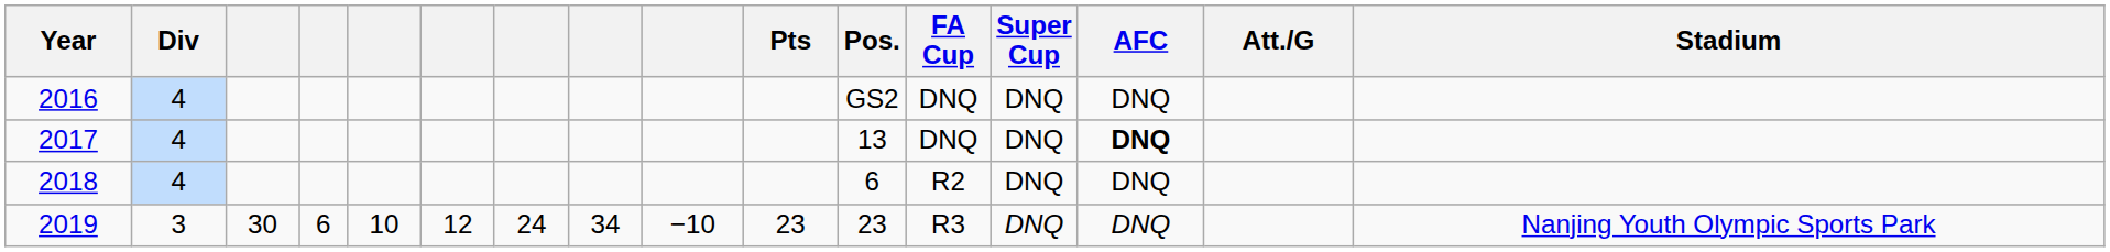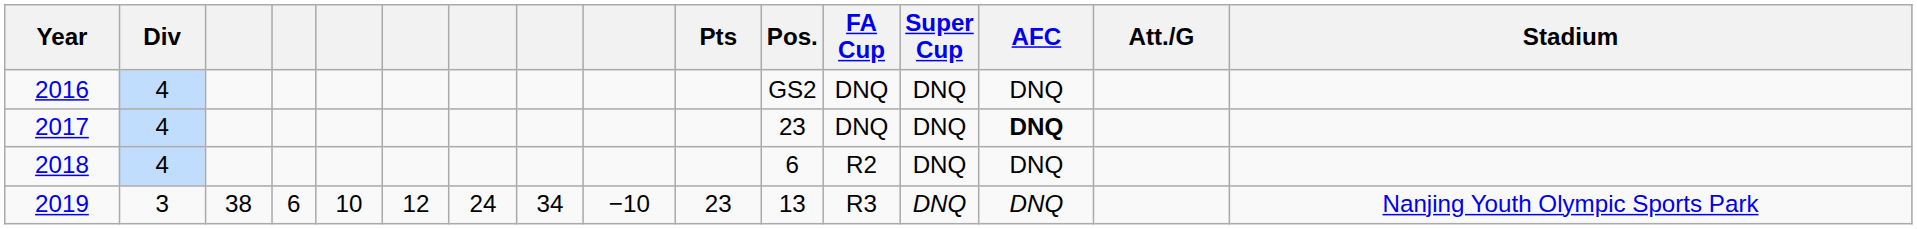2017 | Pos.: 13 -> 23
2019 | column 3: 30 -> 38
2019 | Pos.: 23 -> 13
